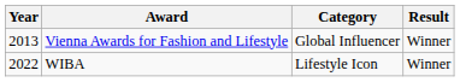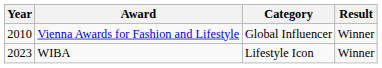Vienna Awards for Fashion and Lifestyle | Year: 2013 -> 2010
WIBA | Year: 2022 -> 2023
